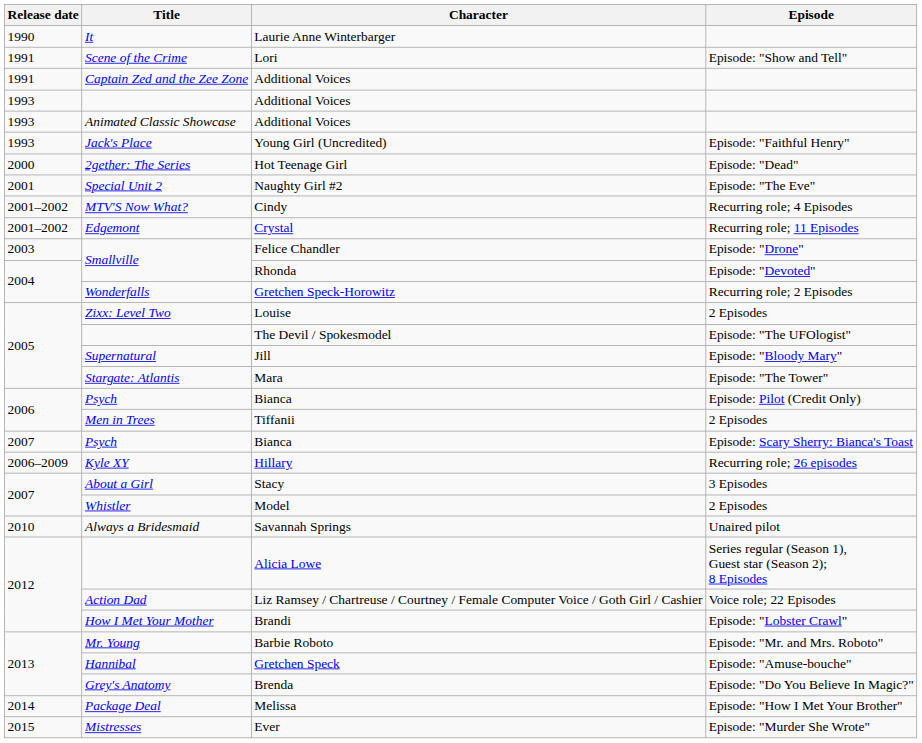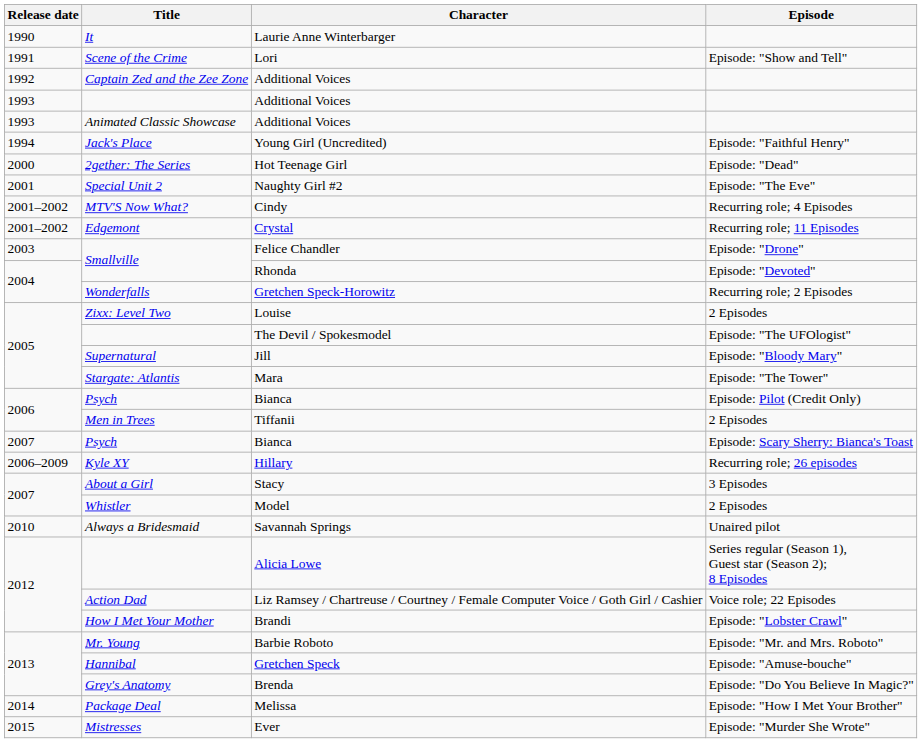Captain Zed and the Zee Zone / Additional Voices | Release date: 1991 -> 1992
Young Girl (Uncredited) | Release date: 1993 -> 1994
